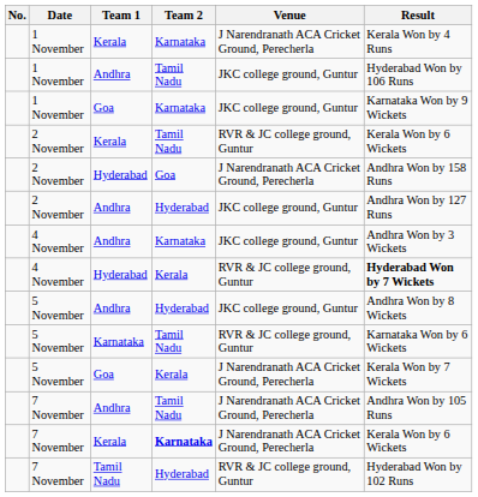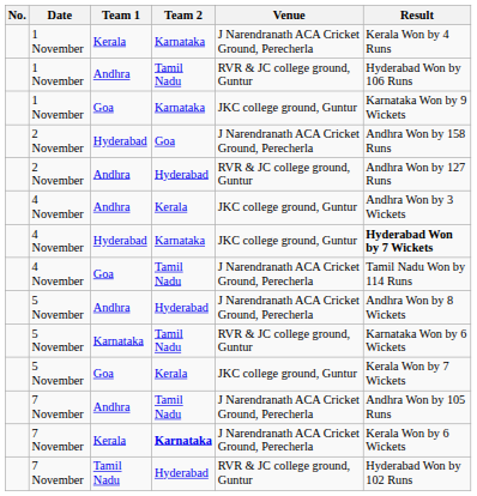1 November / Andhra | Venue: JKC college ground, Guntur -> RVR & JC college ground, Guntur
- row: 2 November | Kerala | Tamil Nadu | RVR & JC college ground, Guntur | Kerala Won by 6 Wickets
2 November / Andhra | Venue: JKC college ground, Guntur -> RVR & JC college ground, Guntur
4 November / Andhra | Team 2: Karnataka -> Kerala
4 November / Hyderabad | Team 2: Kerala -> Karnataka
4 November / Hyderabad | Venue: RVR & JC college ground, Guntur -> JKC college ground, Guntur
+ row: 4 November | Goa | Tamil Nadu | J Narendranath ACA Cricket Ground, Perecherla | Tamil Nadu Won by 114 Runs
5 November / Andhra | Venue: JKC college ground, Guntur -> J Narendranath ACA Cricket Ground, Perecherla
5 November / Goa | Venue: J Narendranath ACA Cricket Ground, Perecherla -> JKC college ground, Guntur
